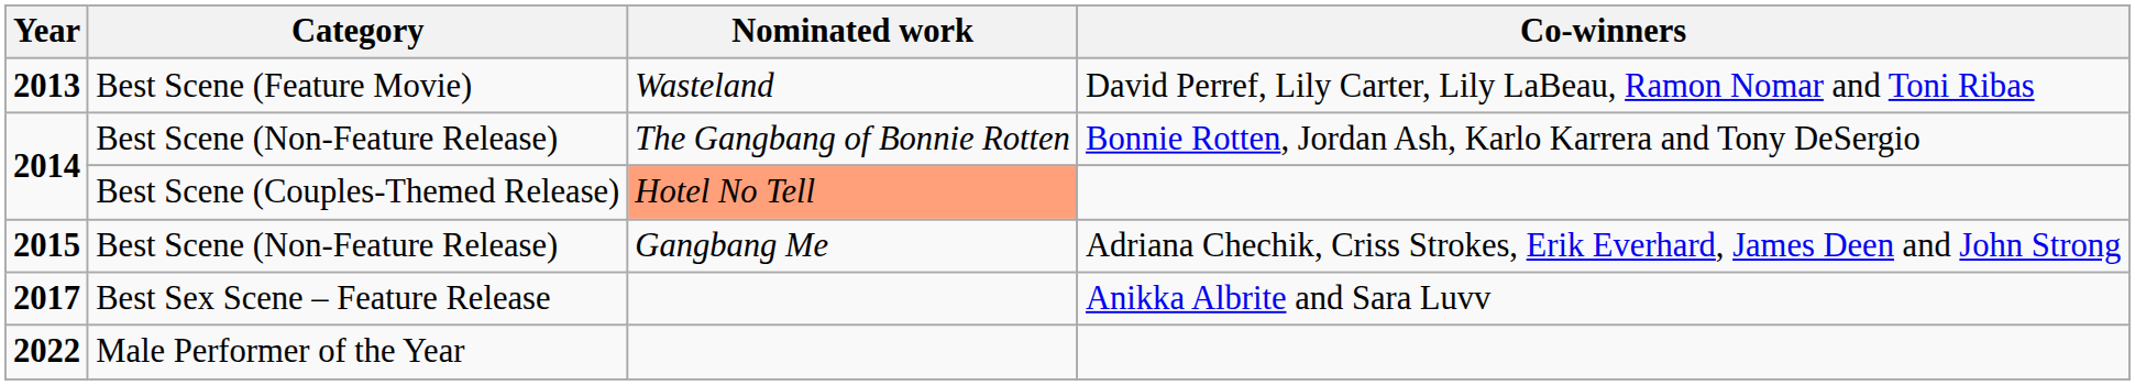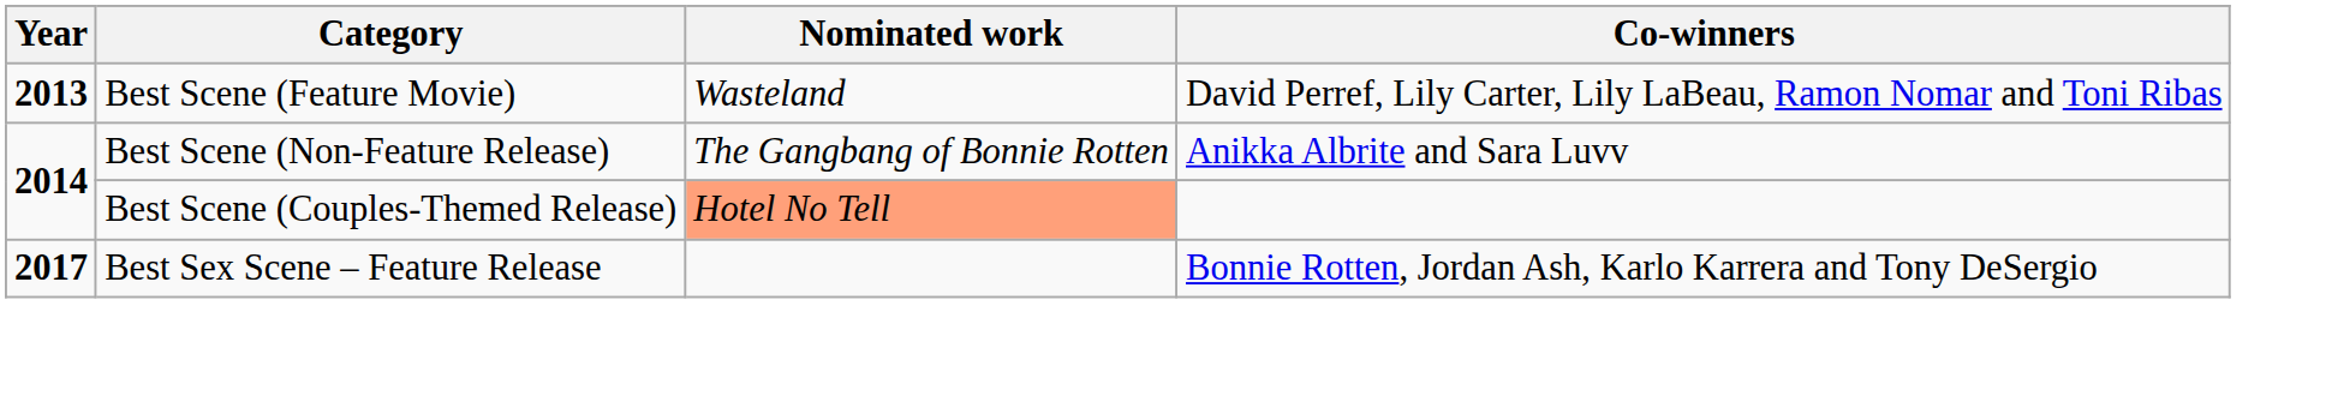2014 / Best Scene (Non-Feature Release) | Co-winners: Bonnie Rotten, Jordan Ash, Karlo Karrera and Tony DeSergio -> Anikka Albrite and Sara Luvv
- row: 2015 | Best Scene (Non-Feature Release) | Gangbang Me | Adriana Chechik, Criss Strokes, Erik Everhard, James Deen and John Strong
2017 | Co-winners: Anikka Albrite and Sara Luvv -> Bonnie Rotten, Jordan Ash, Karlo Karrera and Tony DeSergio
- row: 2022 | Male Performer of the Year
